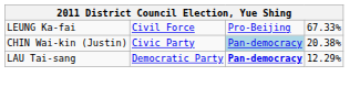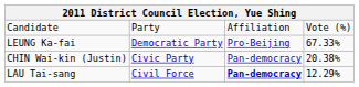+ row: Candidate | Party | Affiliation | Vote (%)
LEUNG Ka-fai | column 2: Civil Force -> Democratic Party
CHIN Wai-kin (Justin) | column 3: lightblue background -> no background
LAU Tai-sang | column 2: Democratic Party -> Civil Force
